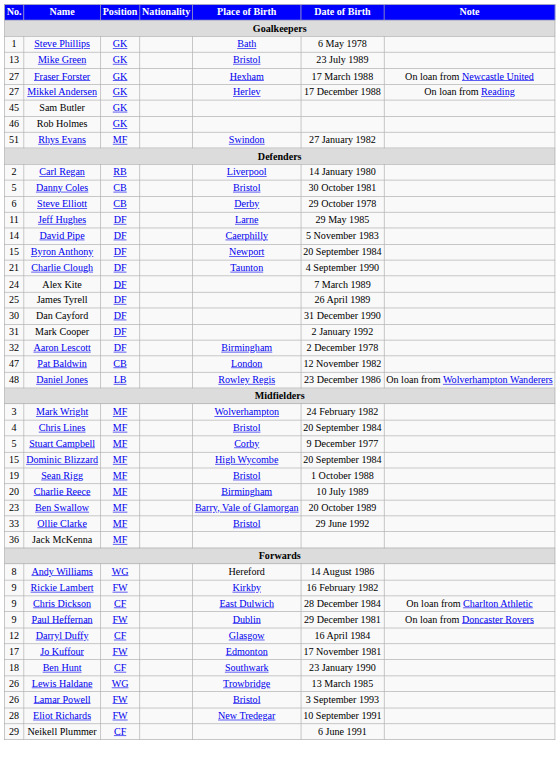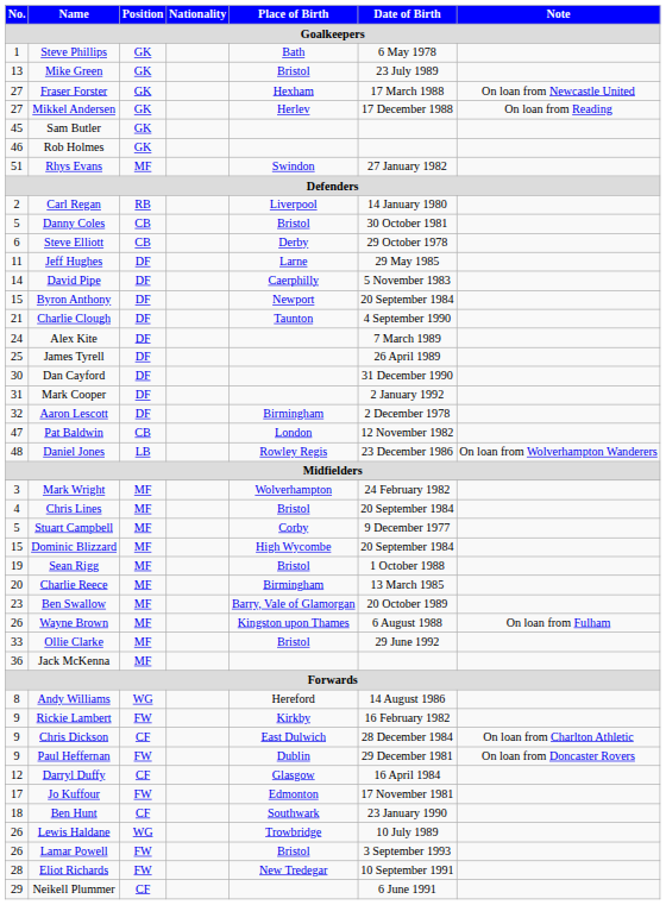Charlie Reece | Date of Birth: 10 July 1989 -> 13 March 1985
+ row: 26 | Wayne Brown | MF | Kingston upon Thames | 6 August 1988 | On loan from Fulham
Lewis Haldane | Date of Birth: 13 March 1985 -> 10 July 1989
